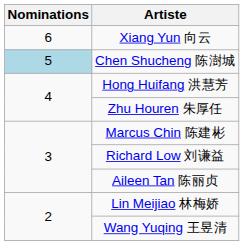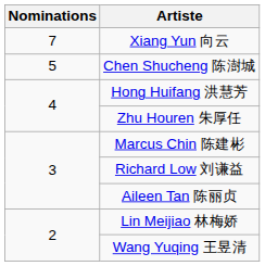Xiang Yun 向云 | Nominations: 6 -> 7
Chen Shucheng 陈澍城 | Nominations: lightblue background -> no background
